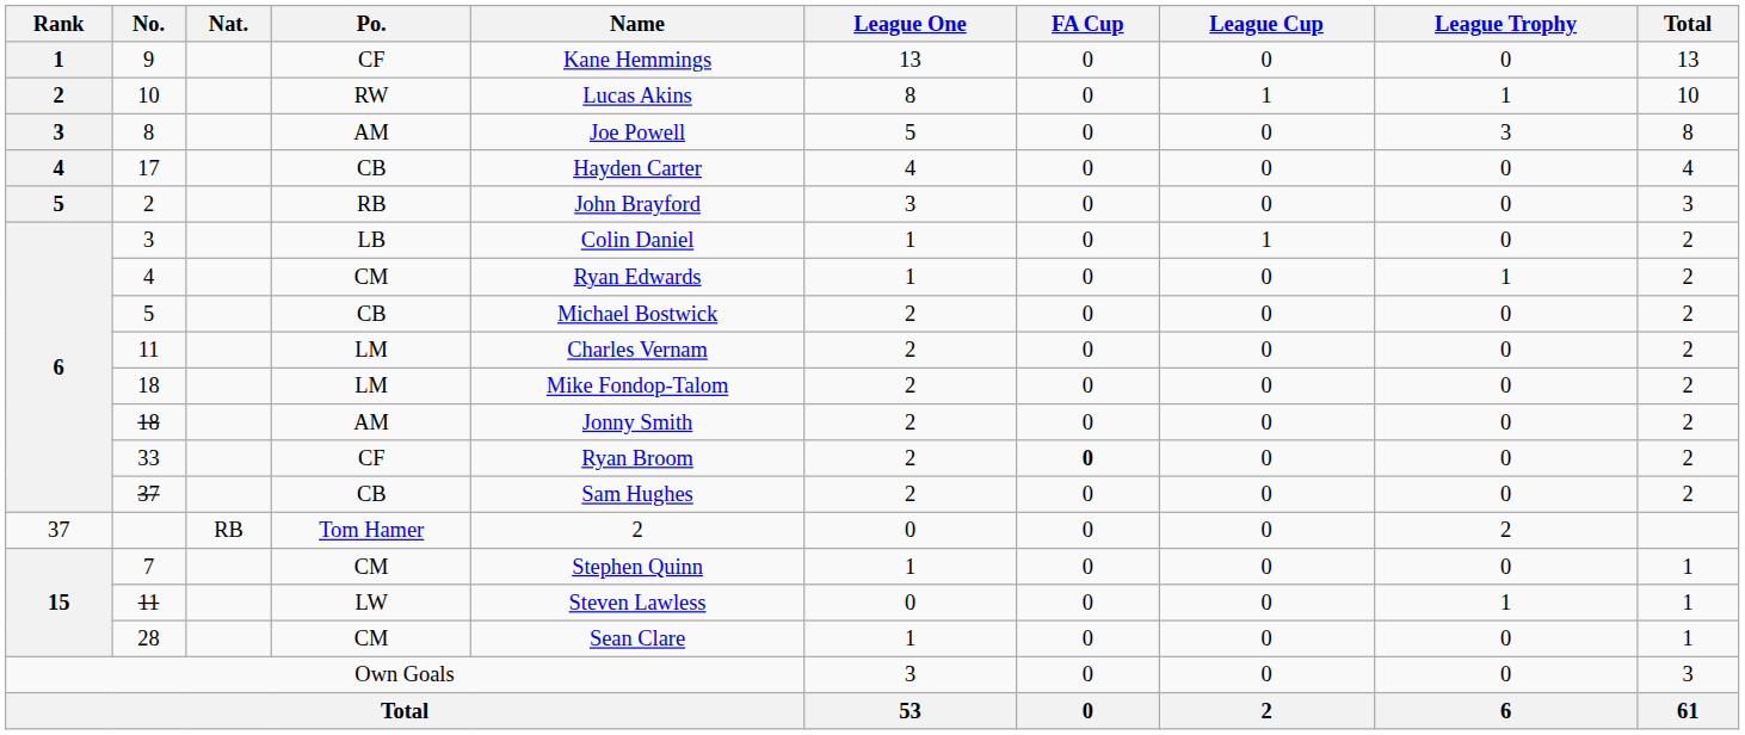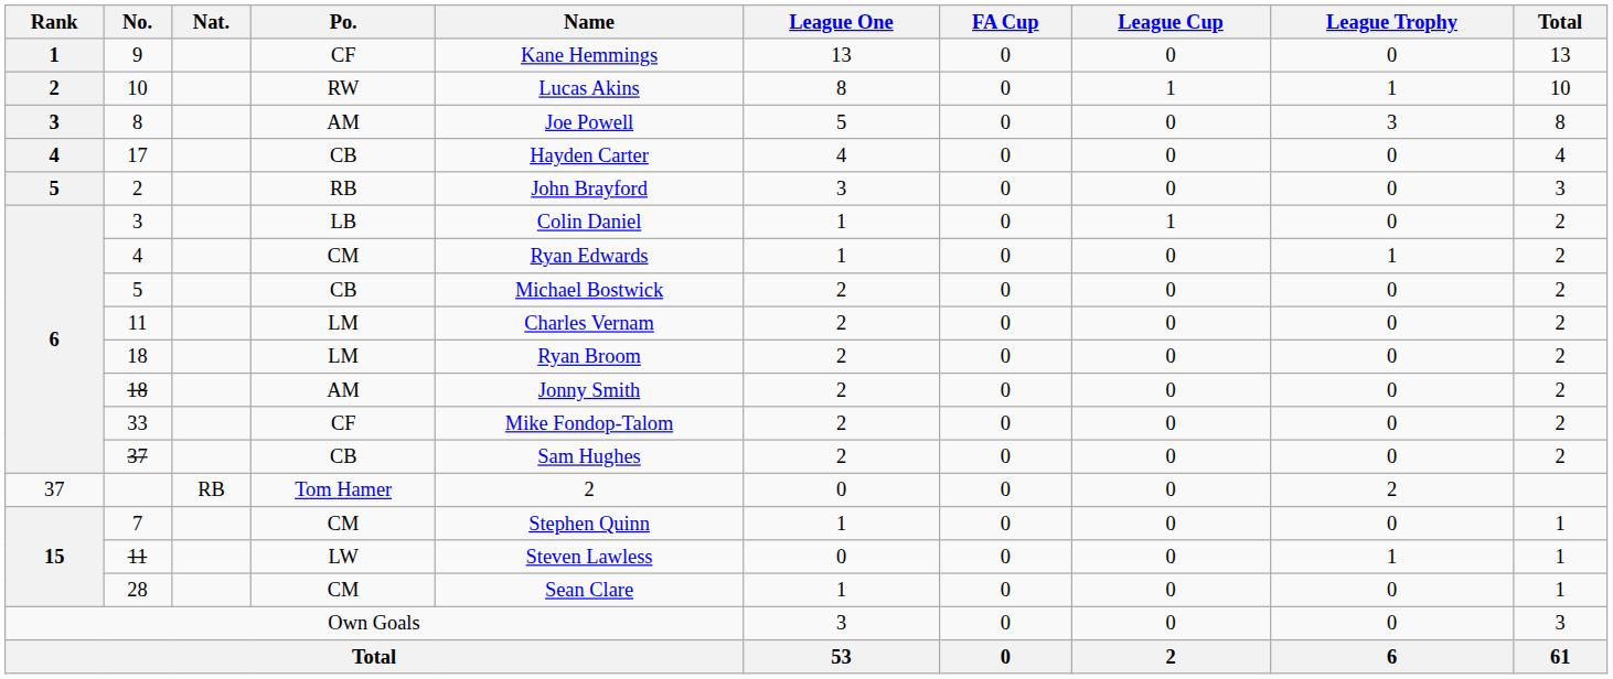18 / LM | Name: Mike Fondop-Talom -> Ryan Broom
33 | Name: Ryan Broom -> Mike Fondop-Talom
33 | FA Cup: bold -> normal
